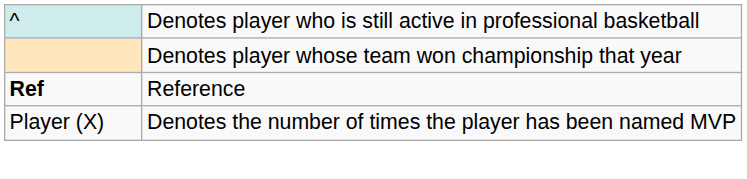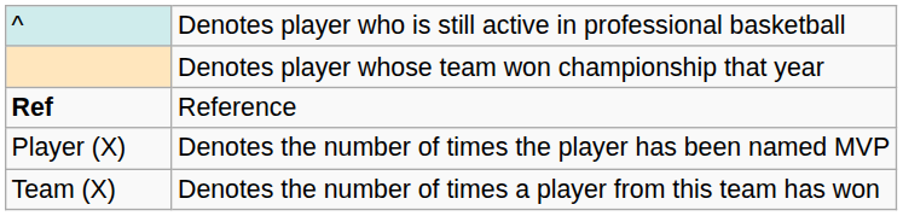+ row: Team (X) | Denotes the number of times a player from this team has won
